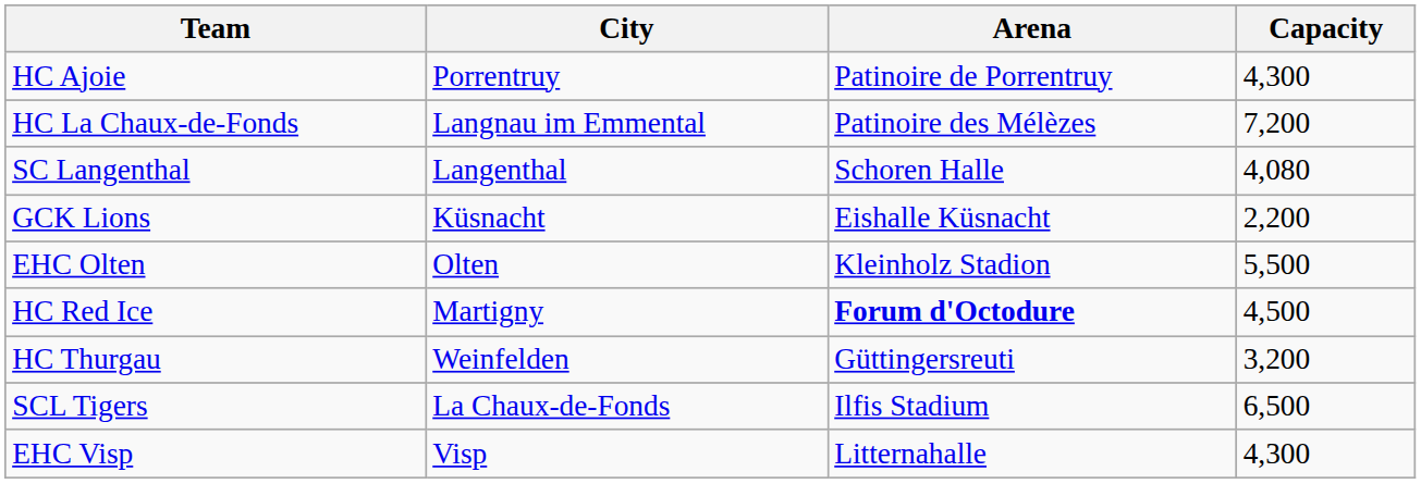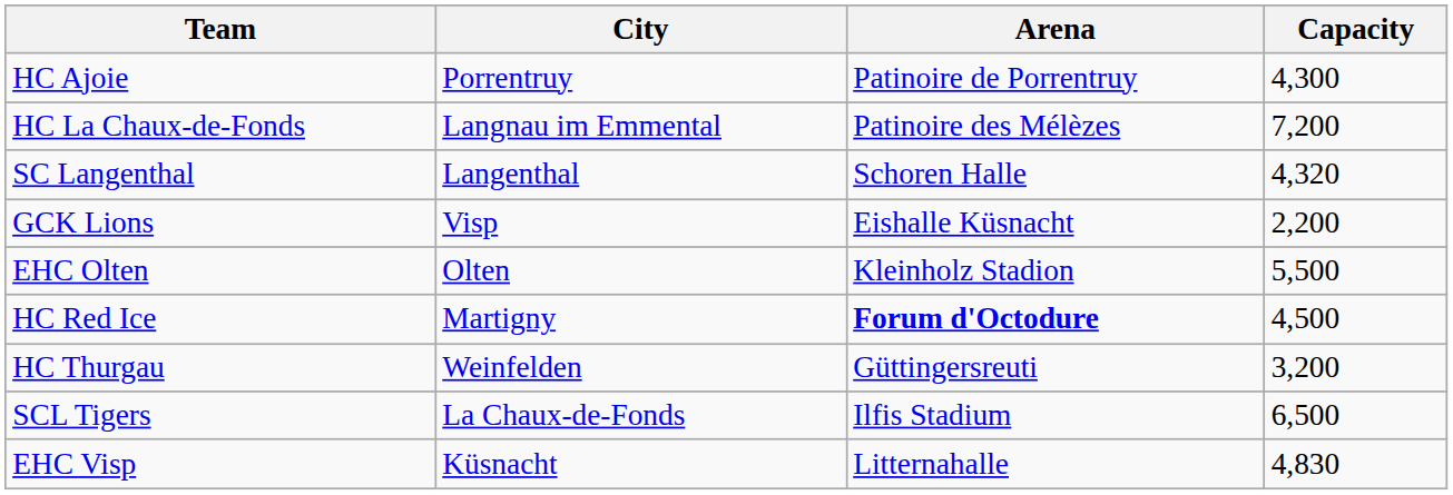SC Langenthal | Capacity: 4,080 -> 4,320
GCK Lions | City: Küsnacht -> Visp
EHC Visp | City: Visp -> Küsnacht
EHC Visp | Capacity: 4,300 -> 4,830
